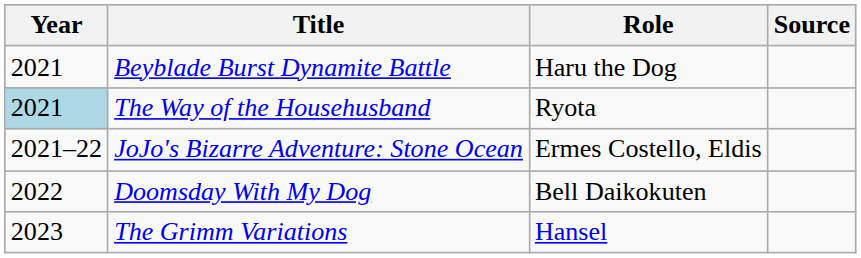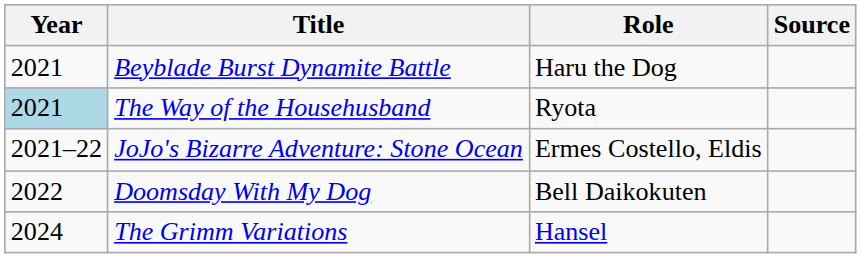The Grimm Variations | Year: 2023 -> 2024
